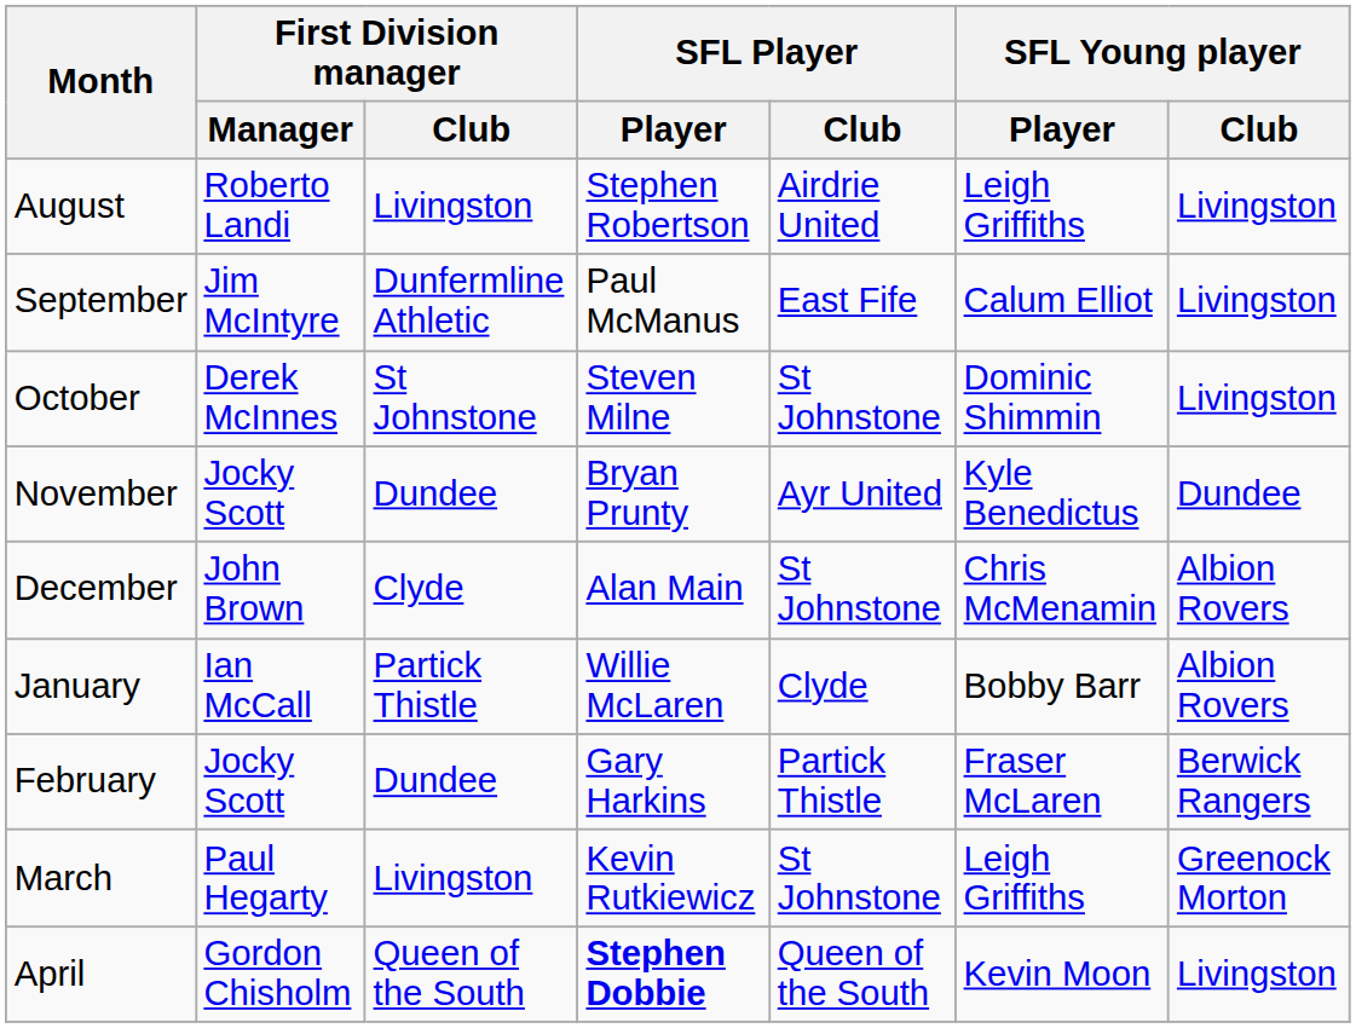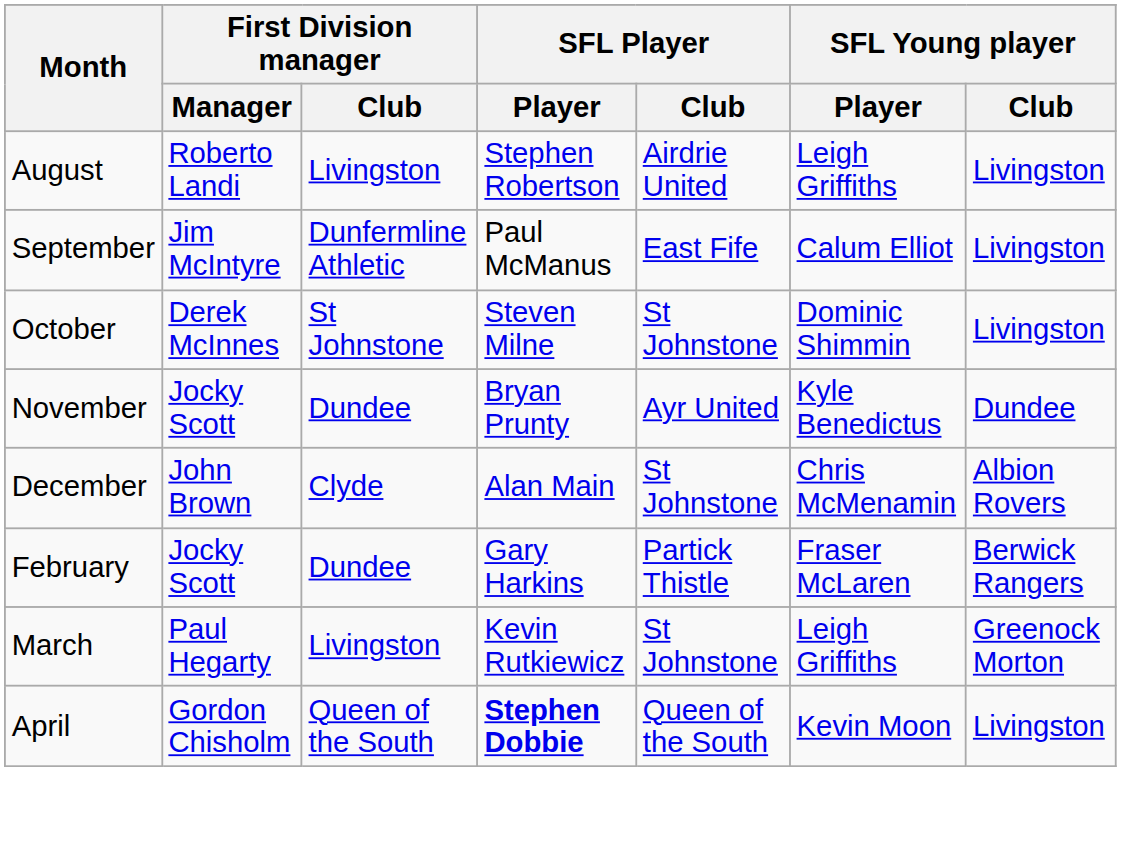- row: January | Ian McCall | Partick Thistle | Willie McLaren | Clyde | Bobby Barr | Albion Rovers
